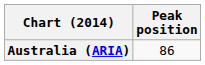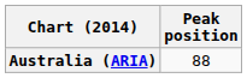Australia (ARIA) | Peak position: 86 -> 88
